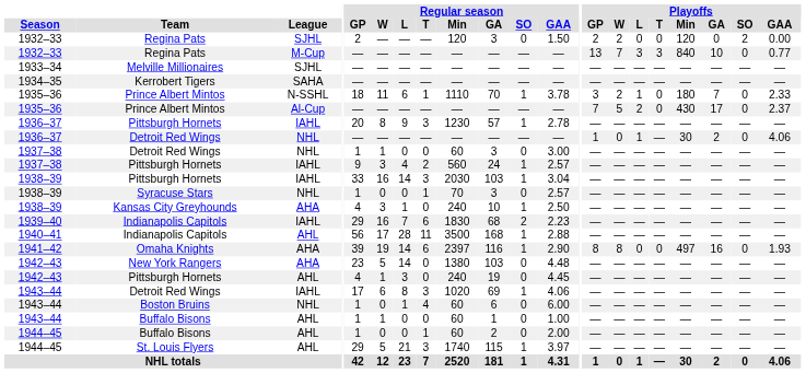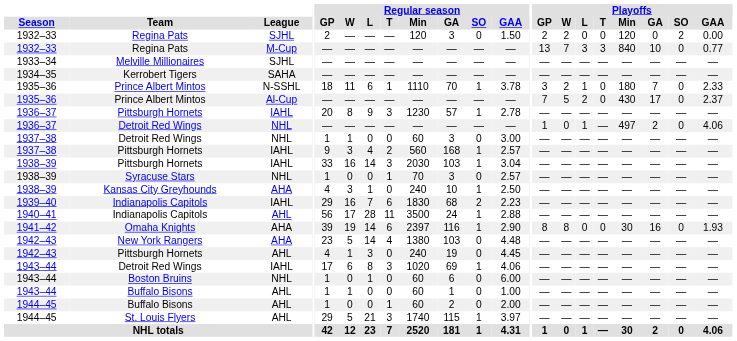1936–37 / Detroit Red Wings | Playoffs / Min: 30 -> 497
1937–38 / Pittsburgh Hornets | Regular season / GA: 24 -> 168
1940–41 / Indianapolis Capitols | Regular season / GA: 168 -> 24
Omaha Knights | Playoffs / Min: 497 -> 30
New York Rangers | Regular season / T: 0 -> 4
Boston Bruins | Regular season / T: 4 -> 0
